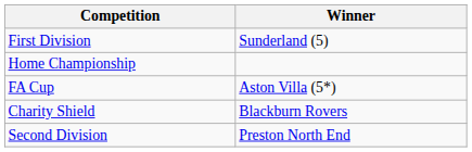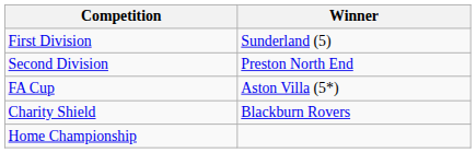rows swapped: Second Division <-> Home Championship
